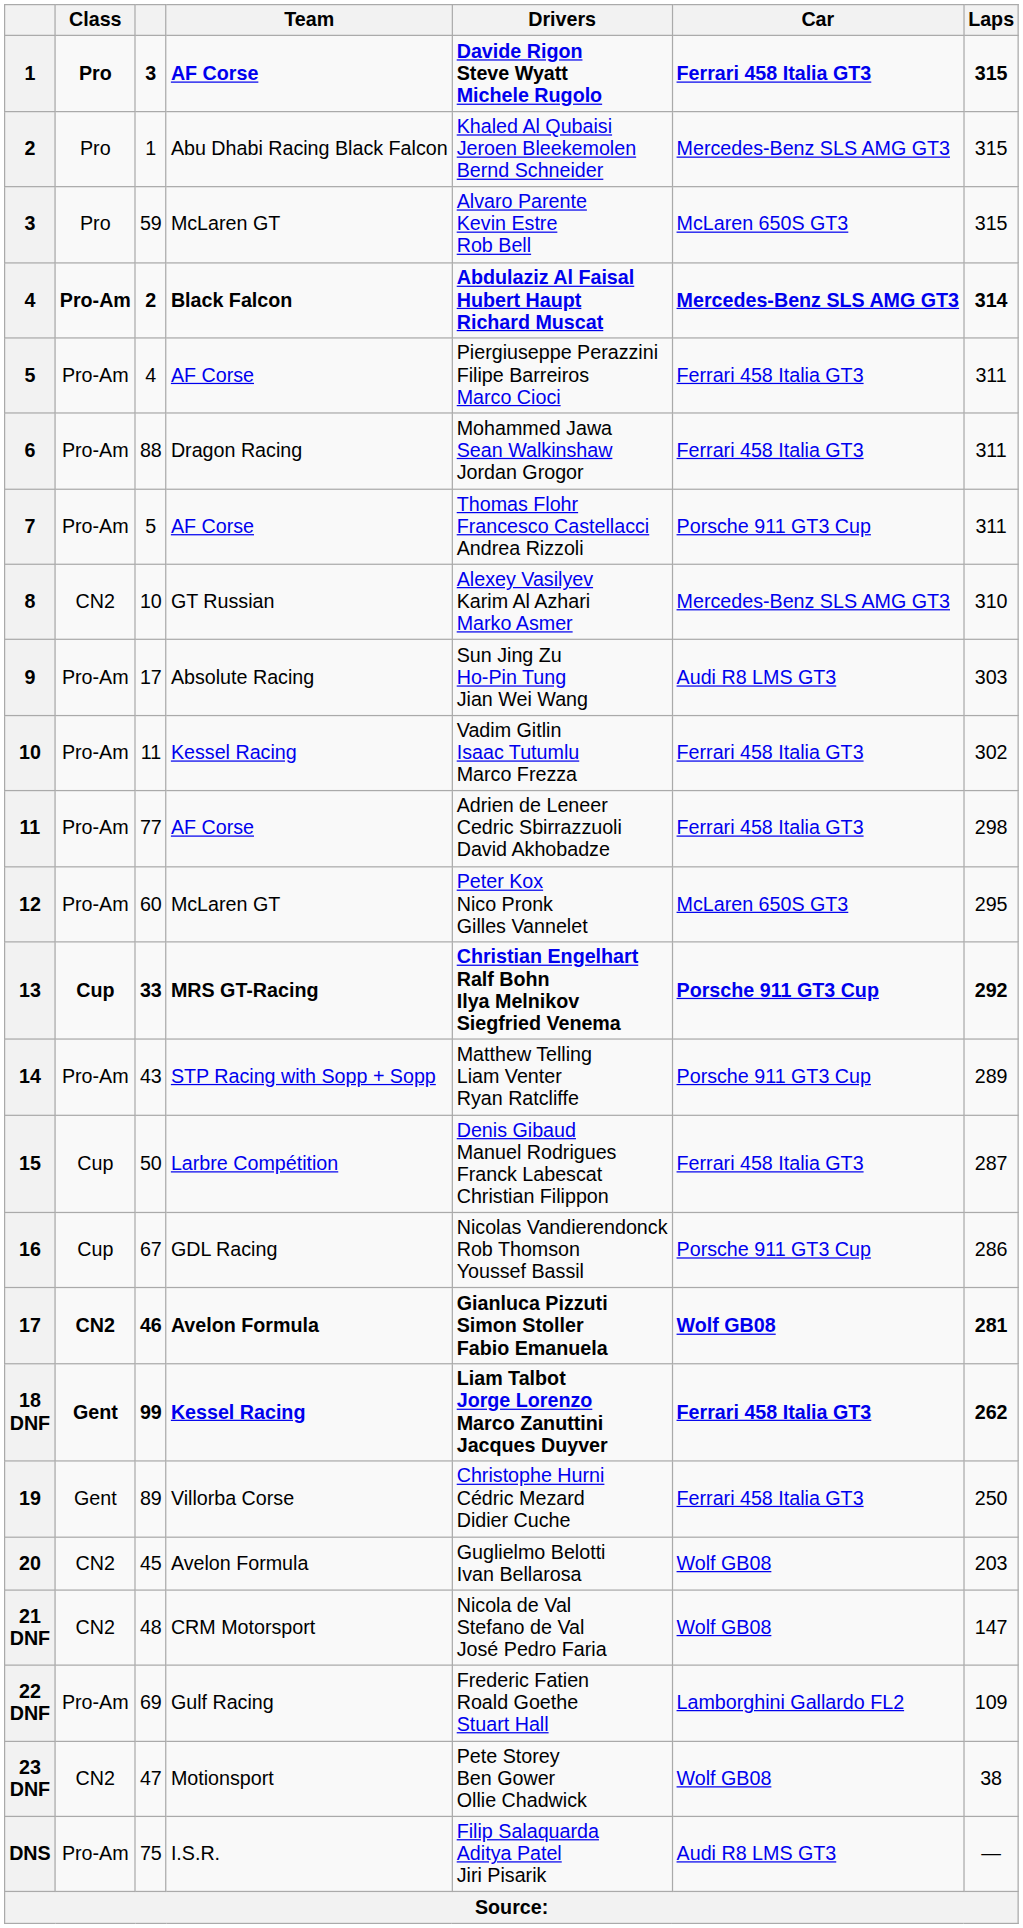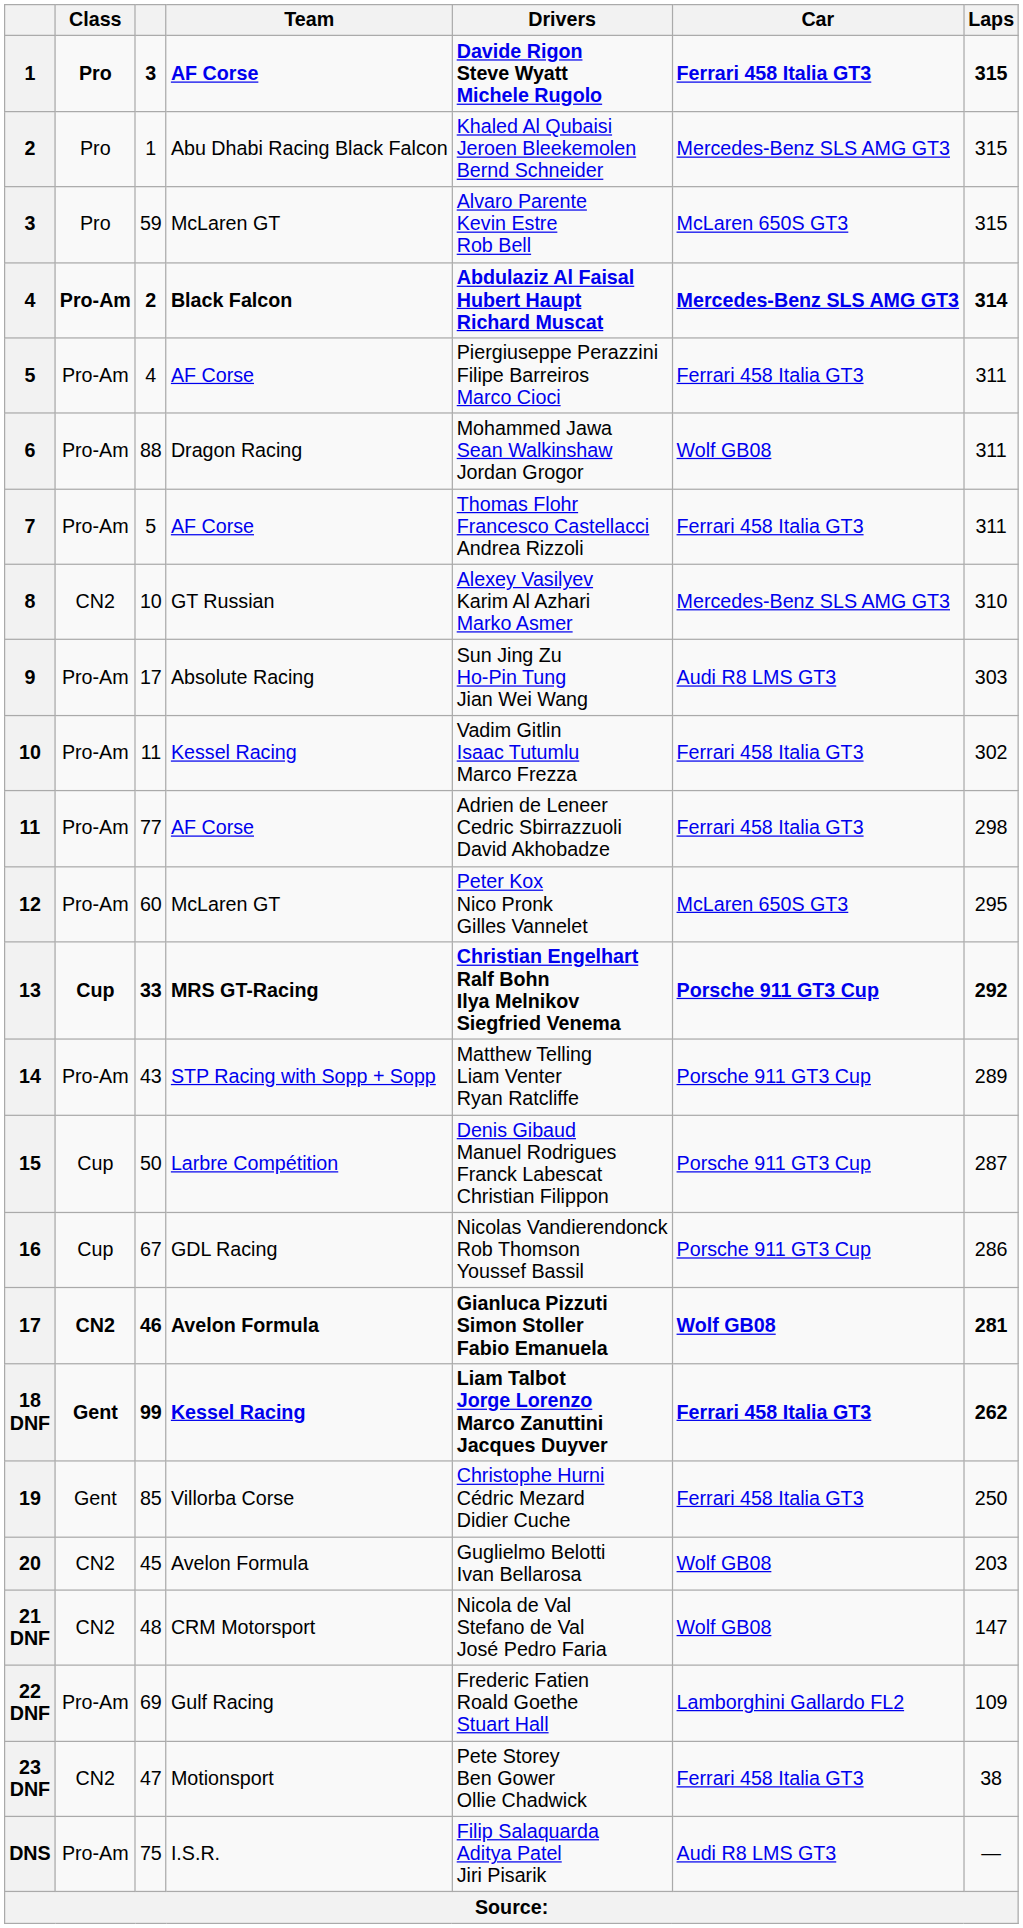6 | Car: Ferrari 458 Italia GT3 -> Wolf GB08
7 | Car: Porsche 911 GT3 Cup -> Ferrari 458 Italia GT3
15 | Car: Ferrari 458 Italia GT3 -> Porsche 911 GT3 Cup
19 | column 3: 89 -> 85
23 DNF | Car: Wolf GB08 -> Ferrari 458 Italia GT3
